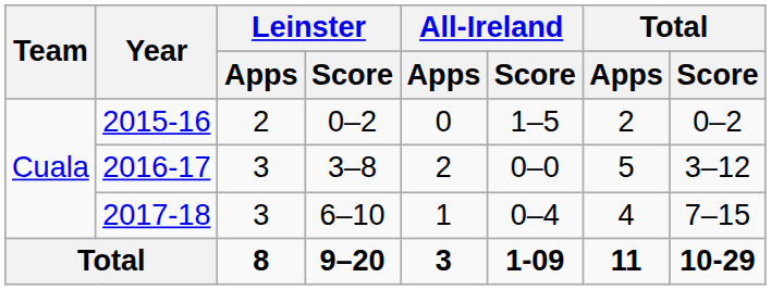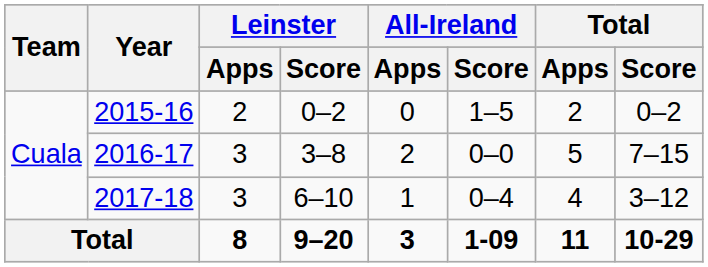2016-17 | Total / Score: 3–12 -> 7–15
2017-18 | Total / Score: 7–15 -> 3–12
